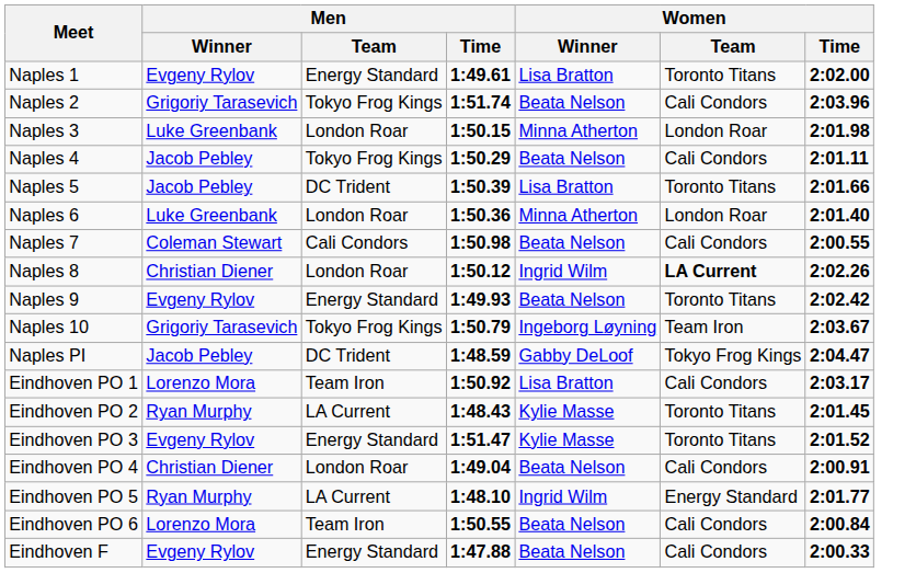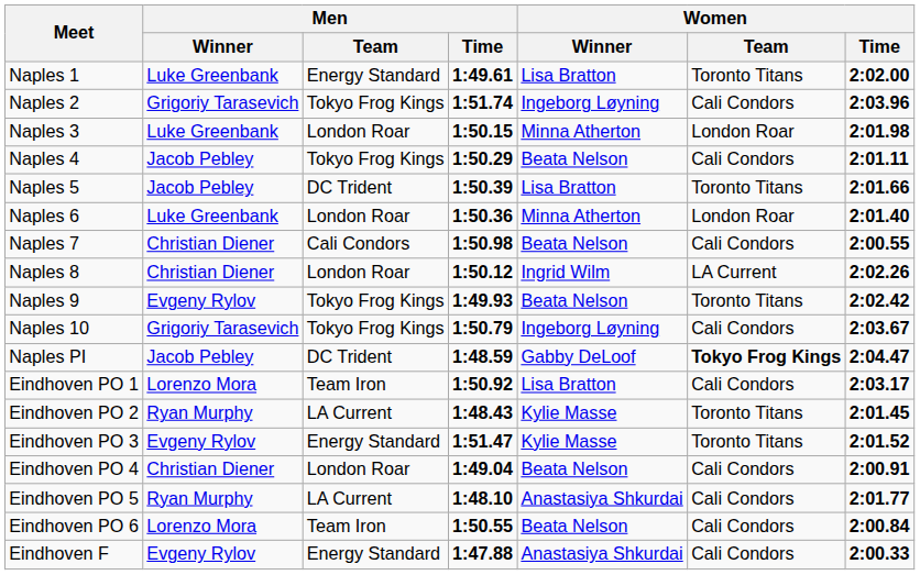Naples 1 | Men / Winner: Evgeny Rylov -> Luke Greenbank
Naples 2 | Women / Winner: Beata Nelson -> Ingeborg Løyning
Naples 7 | Men / Winner: Coleman Stewart -> Christian Diener
Naples 8 | Women / Team: bold -> normal
Naples 9 | Men / Team: Energy Standard -> Tokyo Frog Kings
Naples 10 | Women / Team: Team Iron -> Cali Condors
Naples PI | Women / Team: normal -> bold
Eindhoven PO 5 | Women / Winner: Ingrid Wilm -> Anastasiya Shkurdai
Eindhoven PO 5 | Women / Team: Energy Standard -> Cali Condors
Eindhoven F | Women / Winner: Beata Nelson -> Anastasiya Shkurdai
